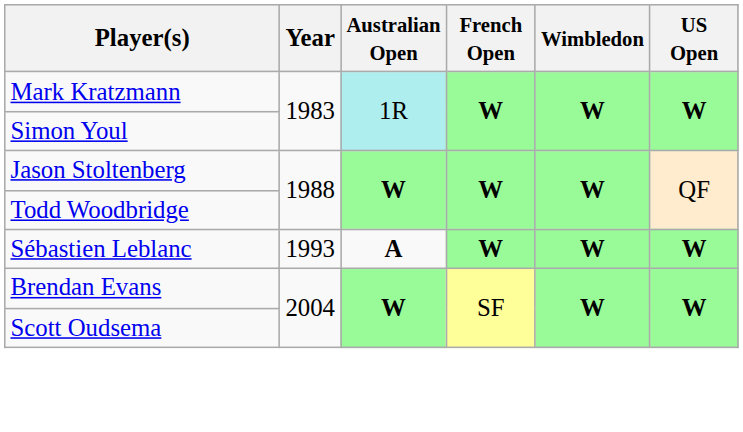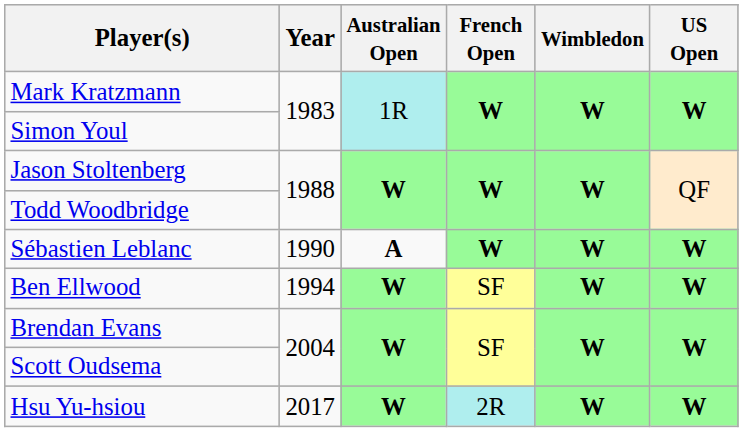Sébastien Leblanc | Year: 1993 -> 1990
+ row: Ben Ellwood | 1994 | W | SF | W | W
+ row: Hsu Yu-hsiou | 2017 | W | 2R | W | W
